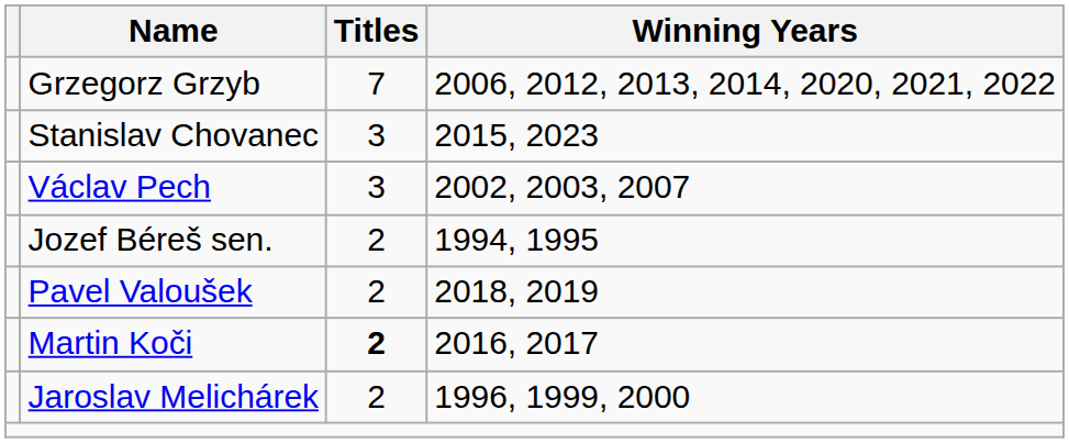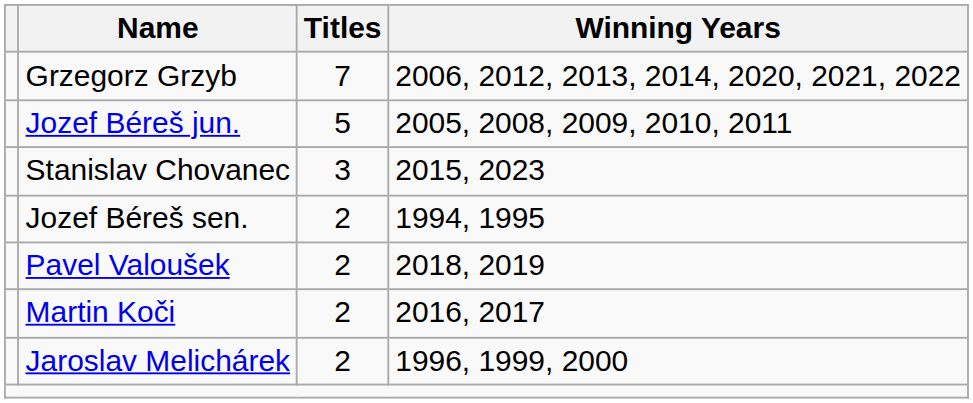+ row: Jozef Béreš jun. | 5 | 2005, 2008, 2009, 2010, 2011
- row: Václav Pech | 3 | 2002, 2003, 2007
Martin Koči | Titles: bold -> normal
